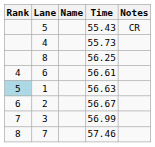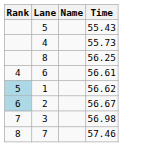- column: Notes | CR
1 | Time: 56.63 -> 56.62
2 | Rank: no background -> lightblue background
3 | Time: 56.99 -> 56.98
